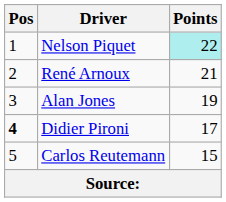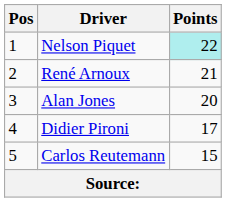Alan Jones | Points: 19 -> 20
Didier Pironi | Pos: bold -> normal
